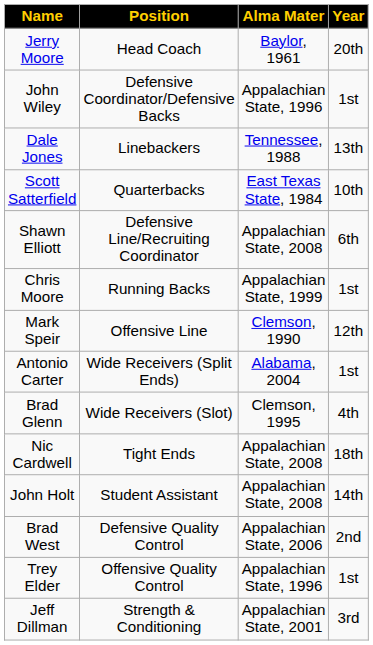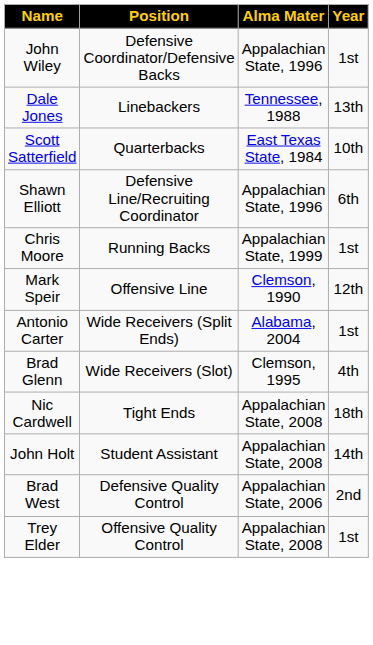- row: Jerry Moore | Head Coach | Baylor, 1961 | 20th
Shawn Elliott | Alma Mater: Appalachian State, 2008 -> Appalachian State, 1996
Trey Elder | Alma Mater: Appalachian State, 1996 -> Appalachian State, 2008
- row: Jeff Dillman | Strength & Conditioning | Appalachian State, 2001 | 3rd
